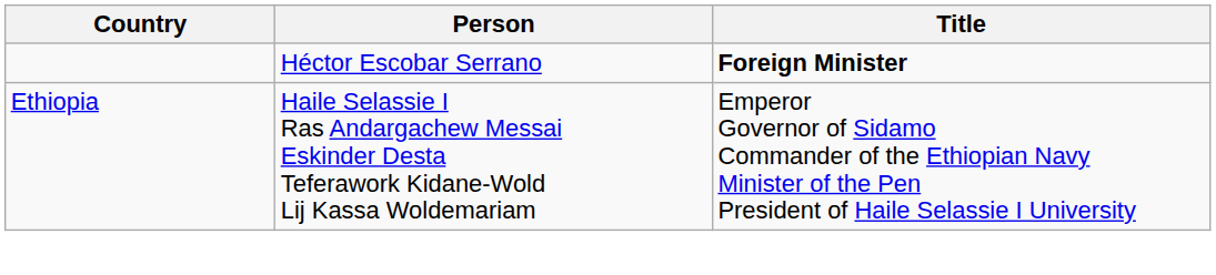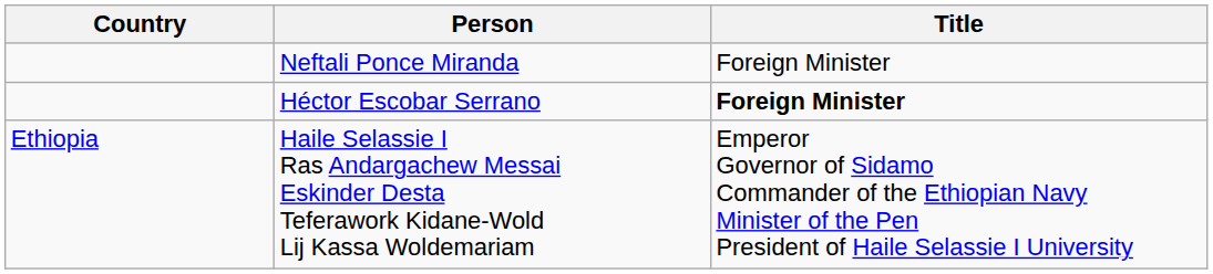+ row: Neftali Ponce Miranda | Foreign Minister
